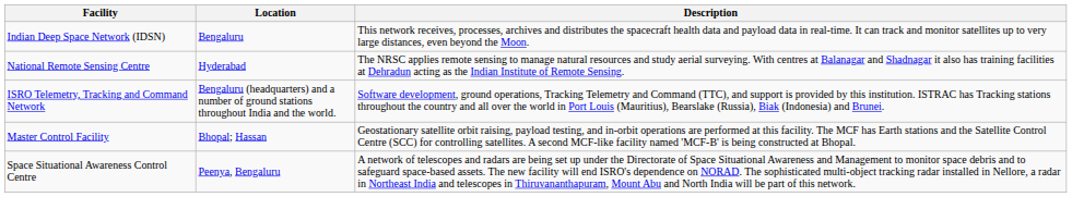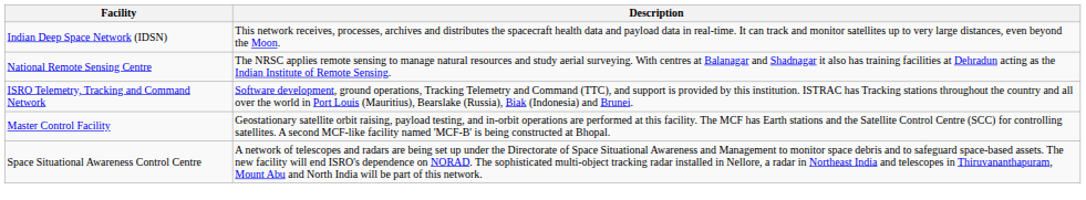- column: Location | Bengaluru | Hyderabad | Bengaluru (headquarters) and a number of ground stations throughout India and the world. | Bhopal; Hassan | Peenya, Bengaluru
